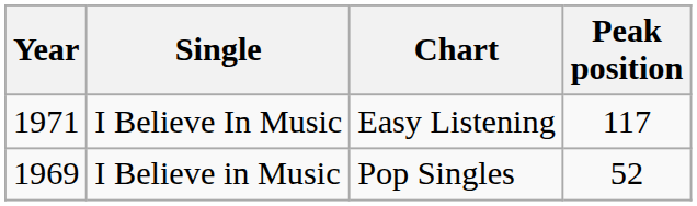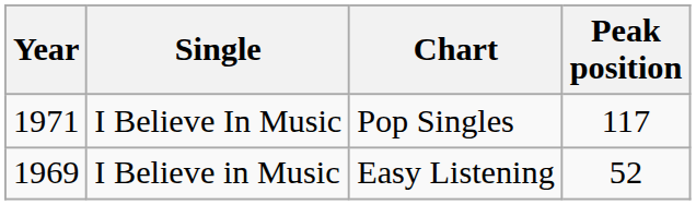I Believe In Music | Chart: Easy Listening -> Pop Singles
I Believe in Music | Chart: Pop Singles -> Easy Listening
